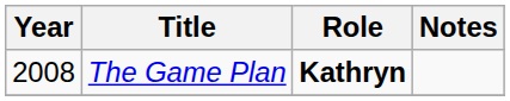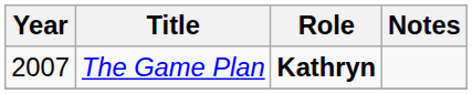The Game Plan | Year: 2008 -> 2007
